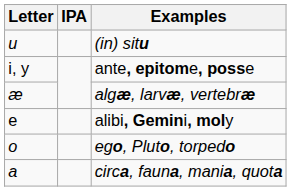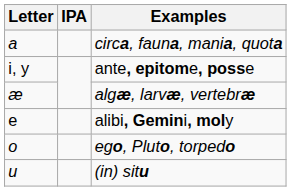rows swapped: circa, fauna, mania, quota <-> (in) situ
